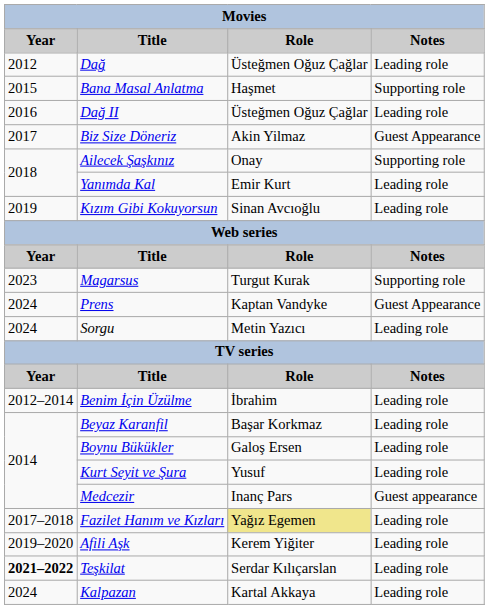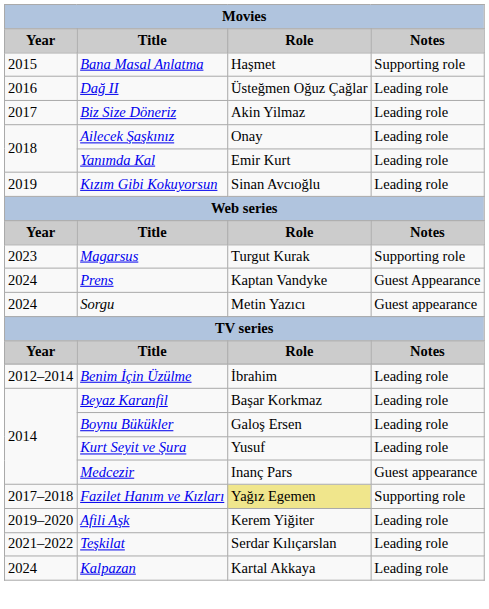- row: 2012 | Dağ | Üsteğmen Oğuz Çağlar | Leading role
Biz Size Döneriz | Notes: Guest Appearance -> Leading role
Ailecek Şaşkınız | Notes: Supporting role -> Leading role
Sorgu | Notes: Leading role -> Guest appearance
Fazilet Hanım ve Kızları | Notes: Leading role -> Supporting role
Teşkilat | Year: bold -> normal
